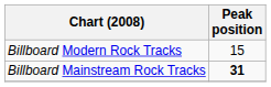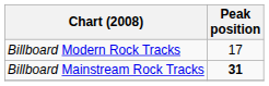Billboard Modern Rock Tracks | Peak position: 15 -> 17
